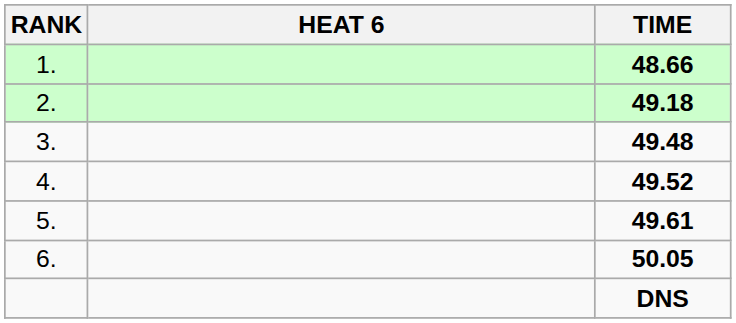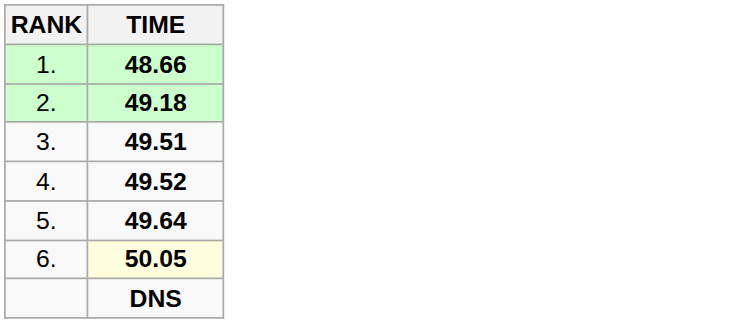- column: HEAT 6
3. | TIME: 49.48 -> 49.51
5. | TIME: 49.61 -> 49.64
6. | TIME: no background -> lightyellow background
